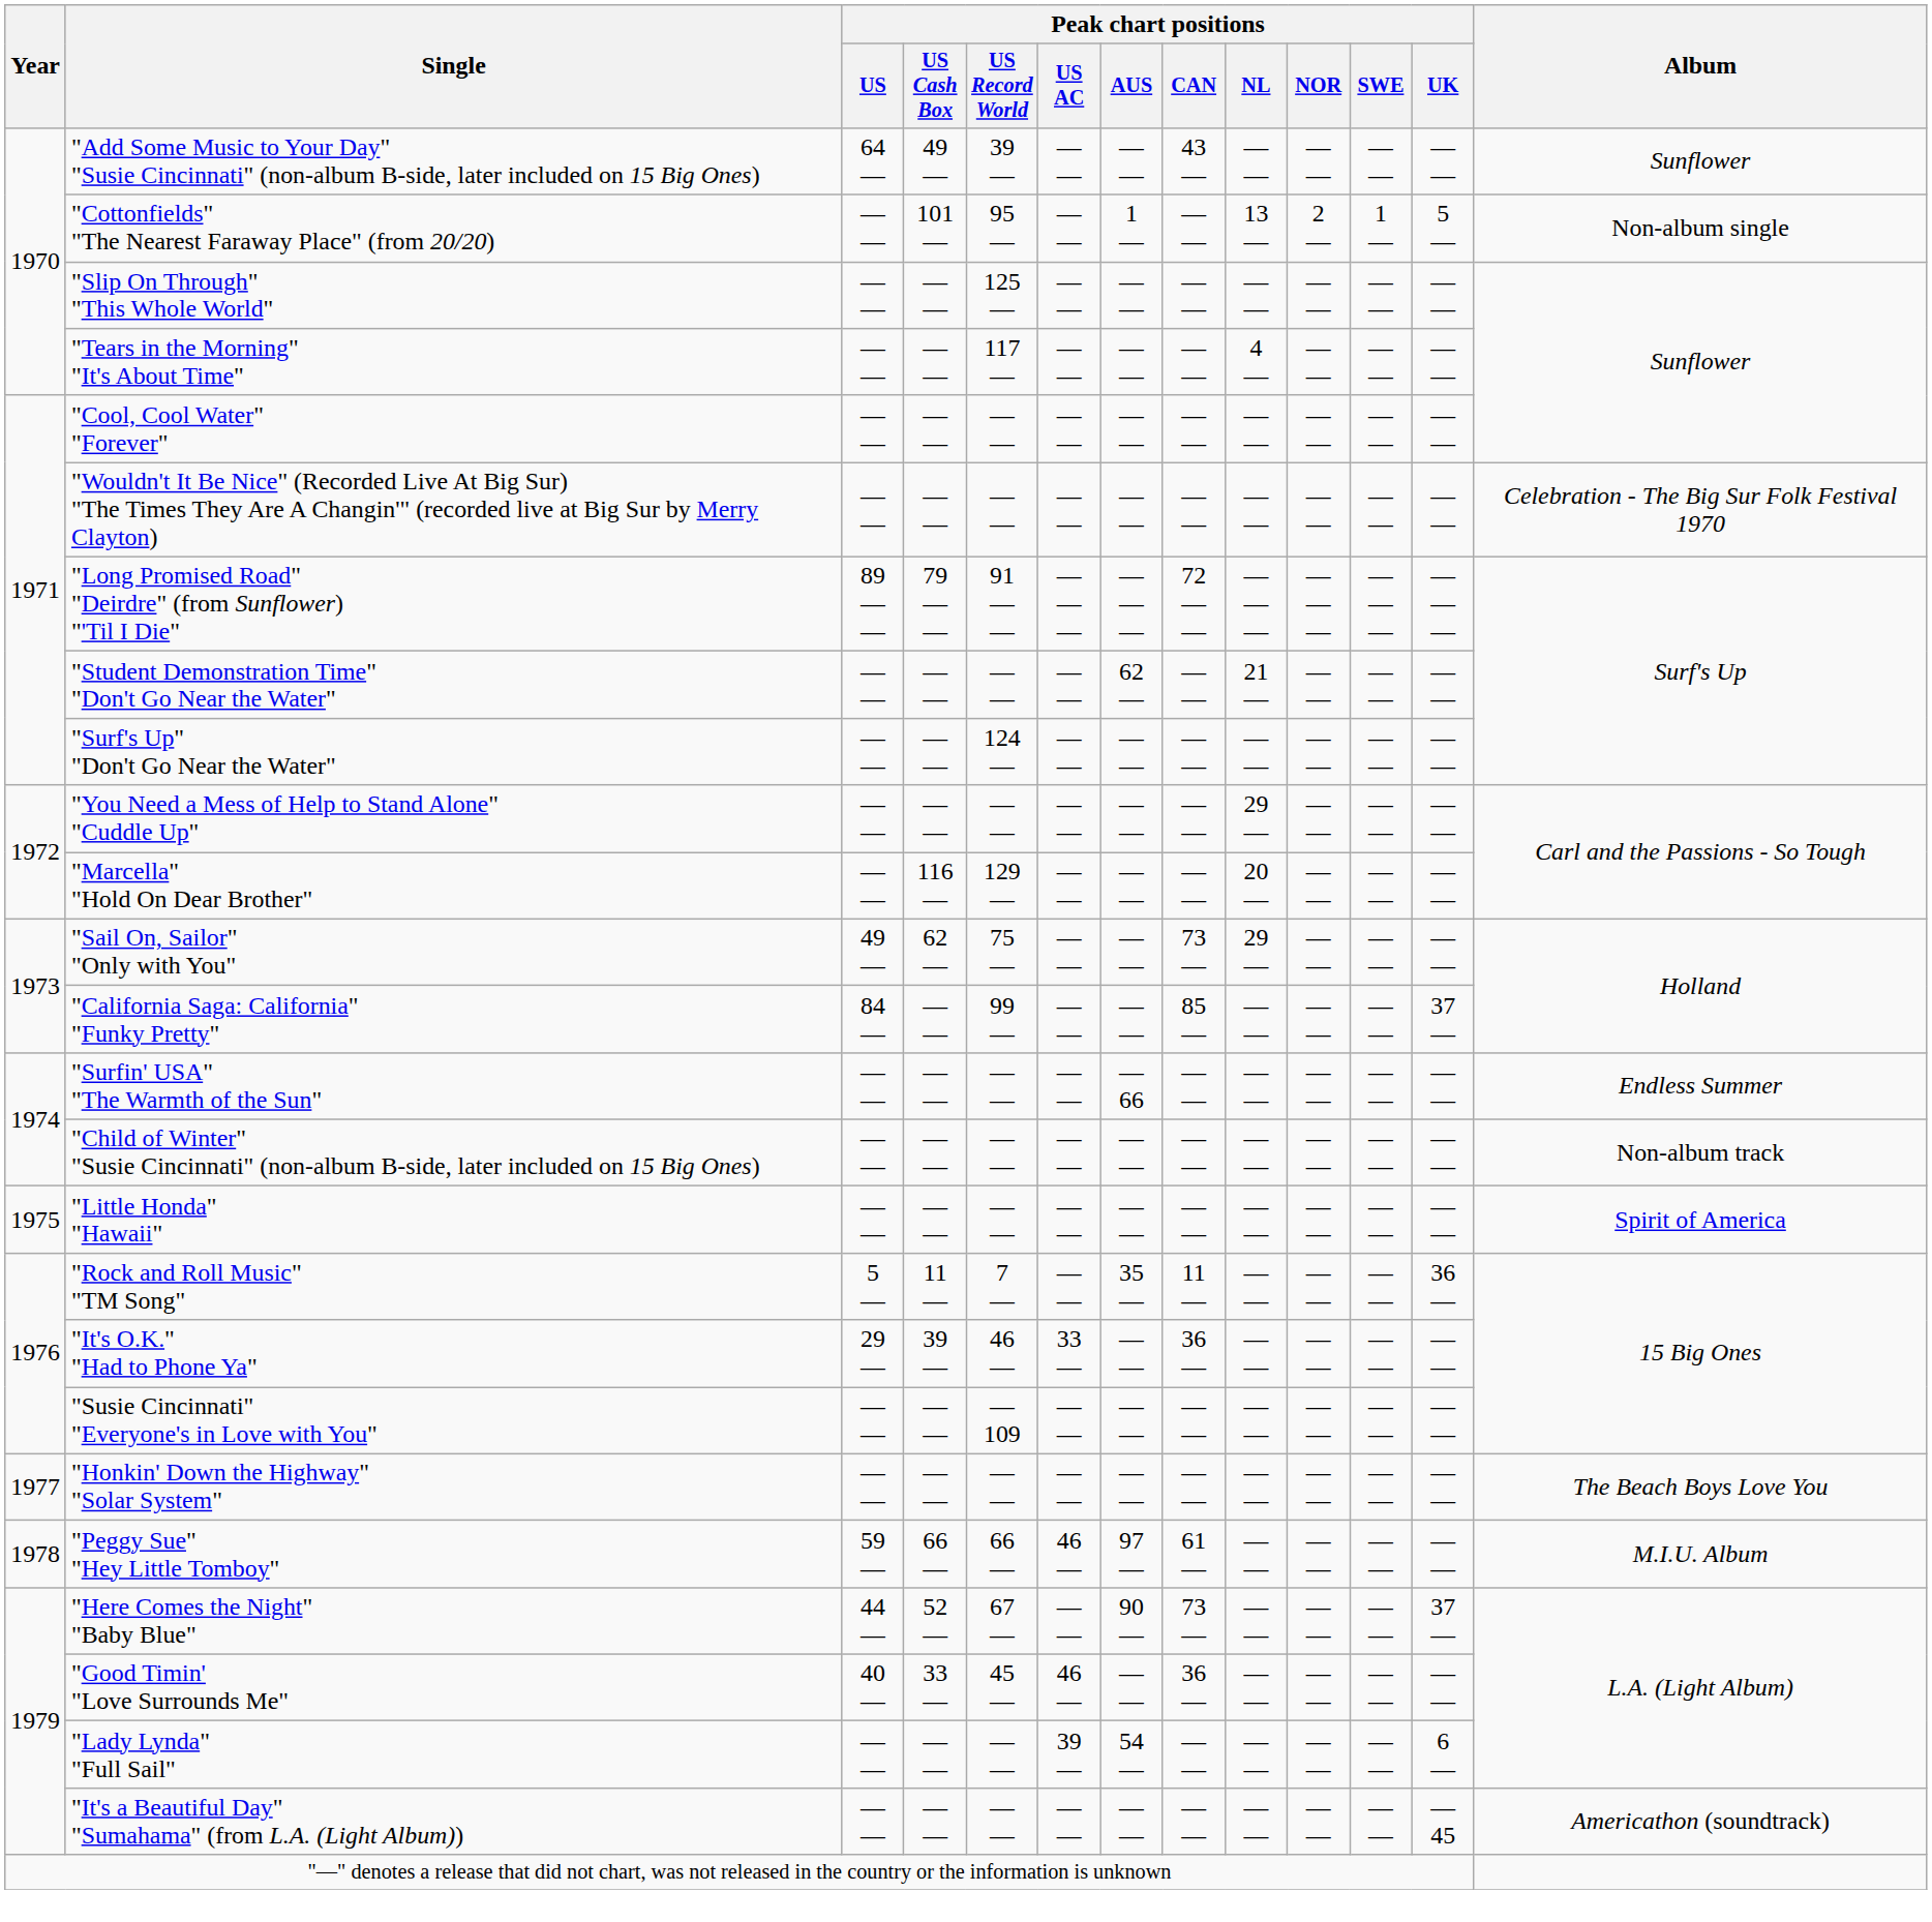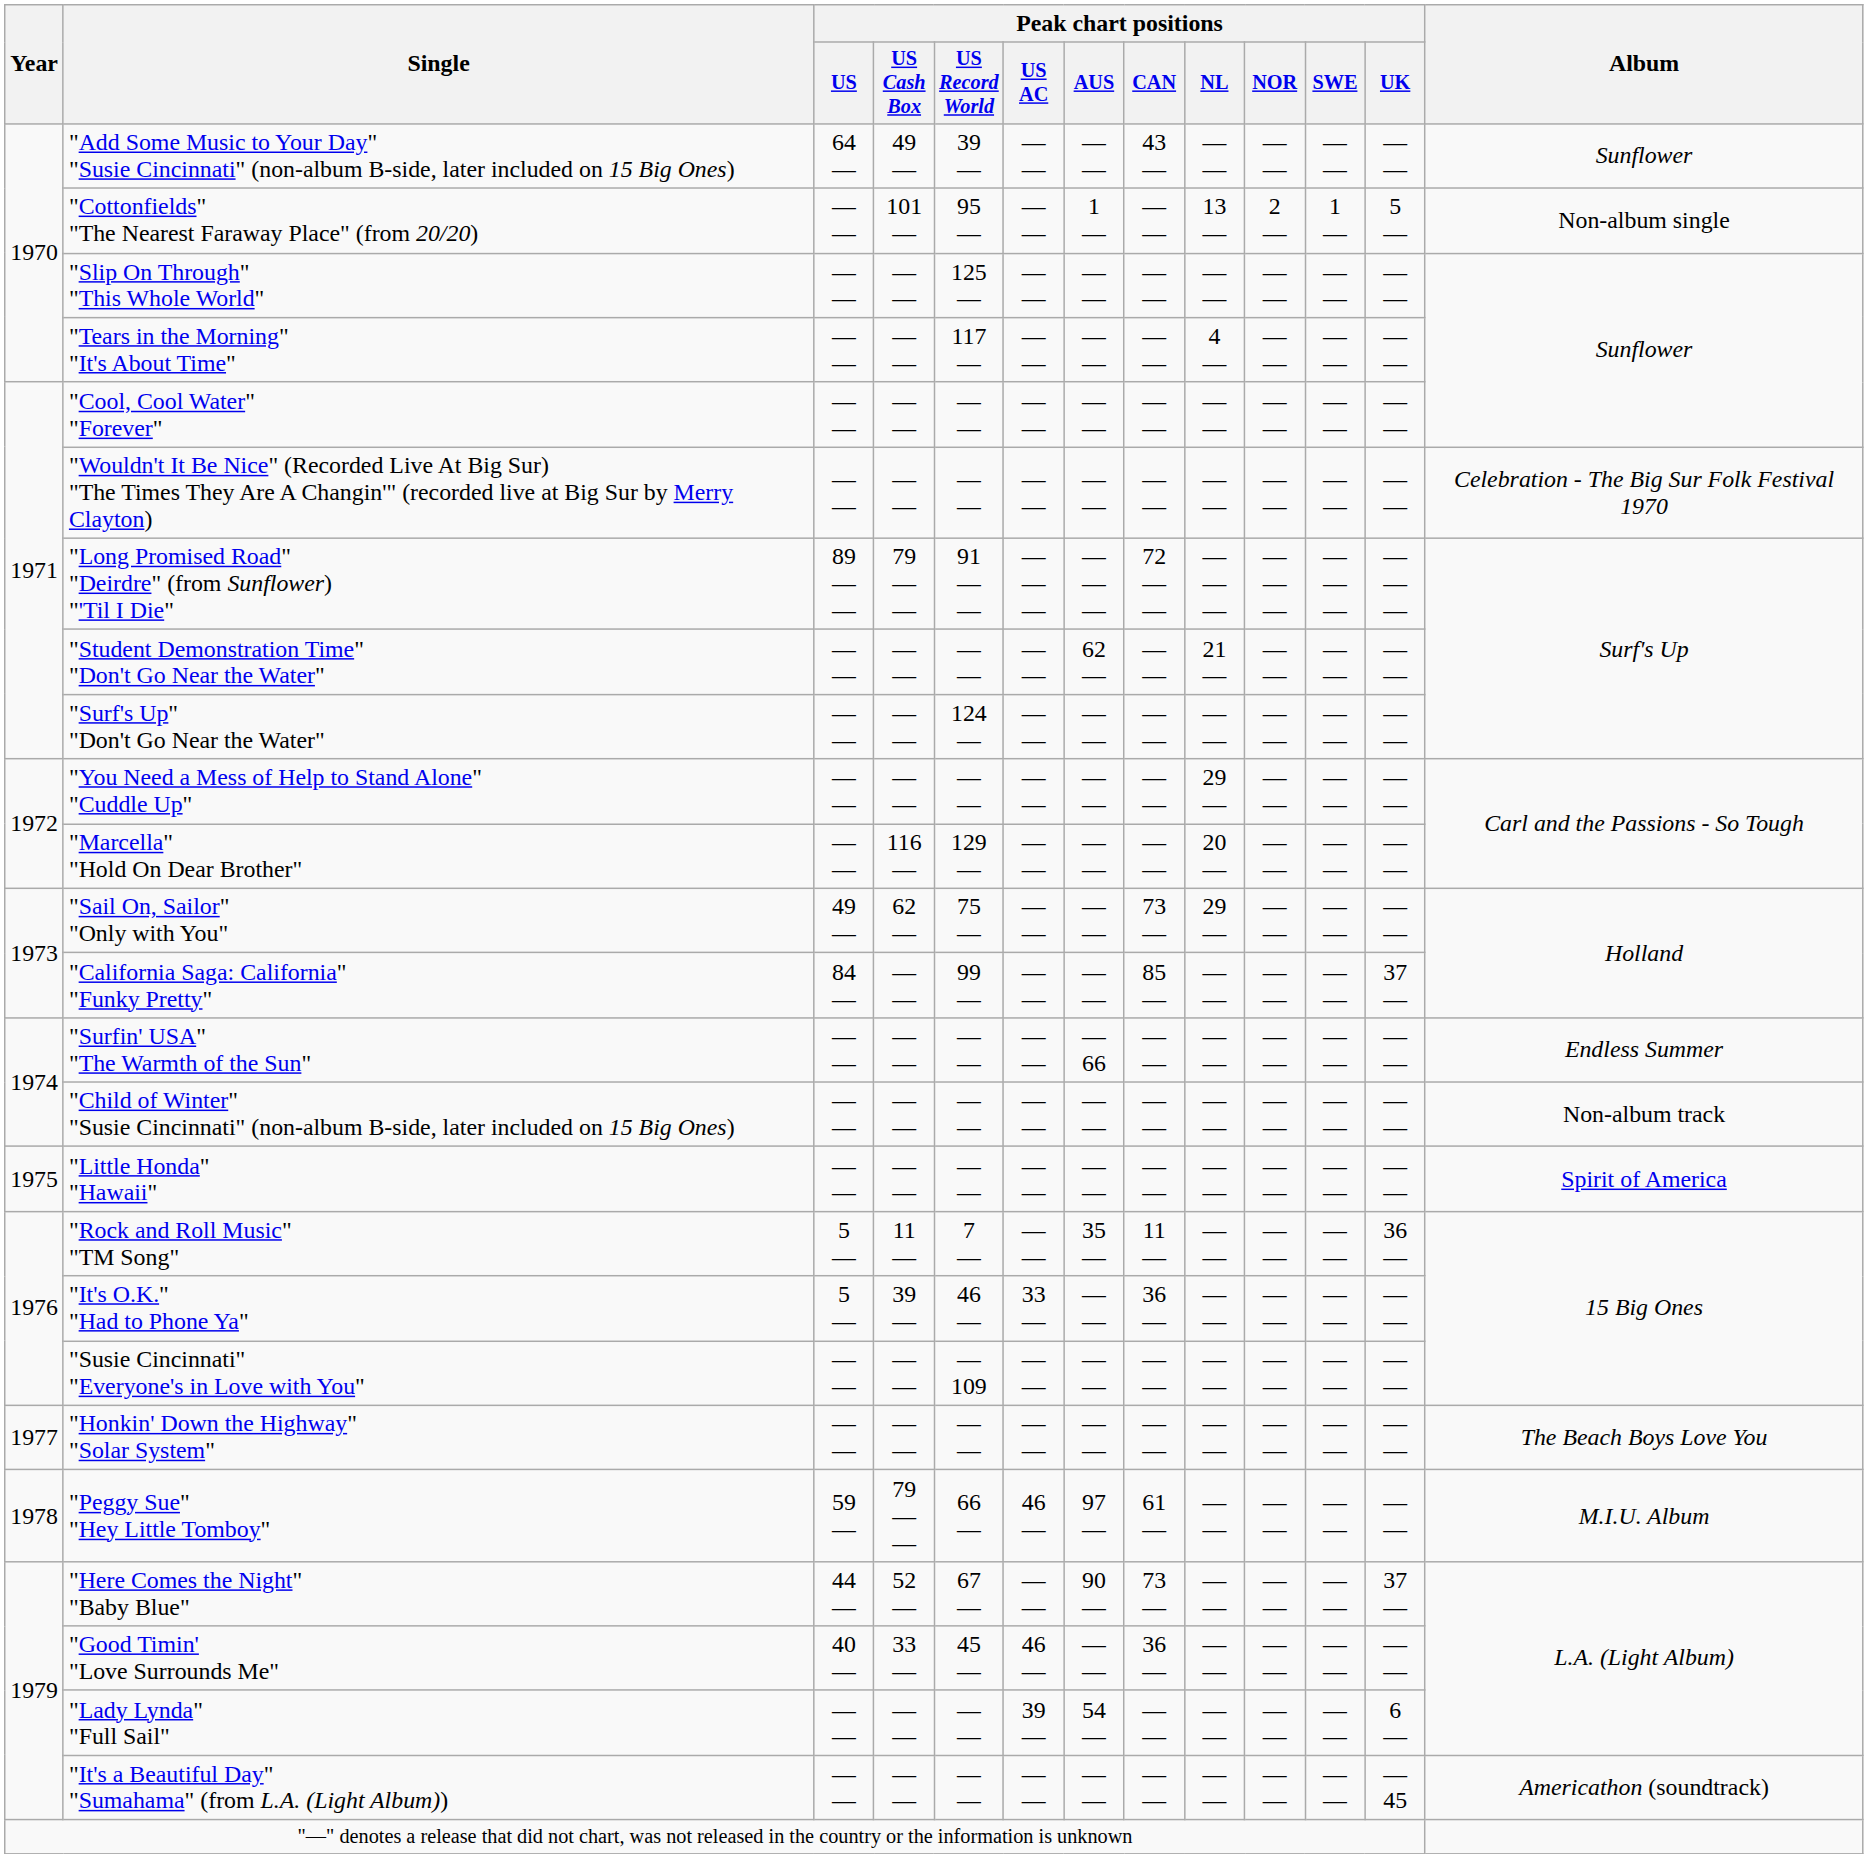"It's O.K." "Had to Phone Ya" | Peak chart positions / US: 29 — -> 5 —
"Peggy Sue" "Hey Little Tomboy" | Peak chart positions / US Cash Box: 66 — -> 79 — —
